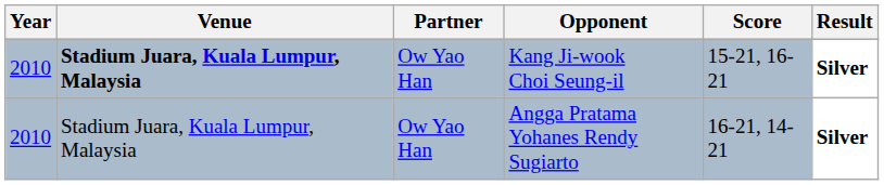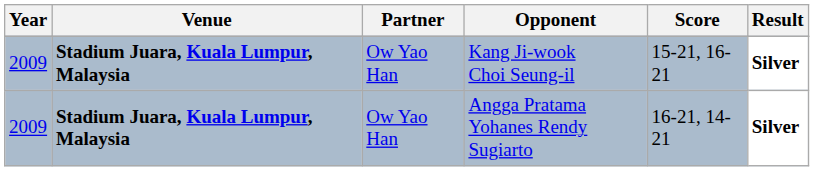Kang Ji-wook Choi Seung-il | Year: 2010 -> 2009
Angga Pratama Yohanes Rendy Sugiarto | Year: 2010 -> 2009
Angga Pratama Yohanes Rendy Sugiarto | Venue: normal -> bold
